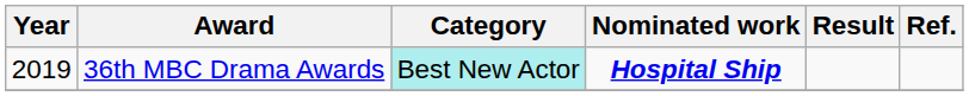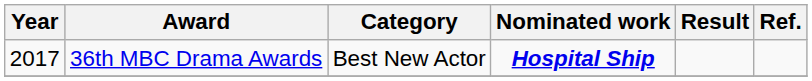36th MBC Drama Awards | Year: 2019 -> 2017
36th MBC Drama Awards | Category: paleturquoise background -> no background
